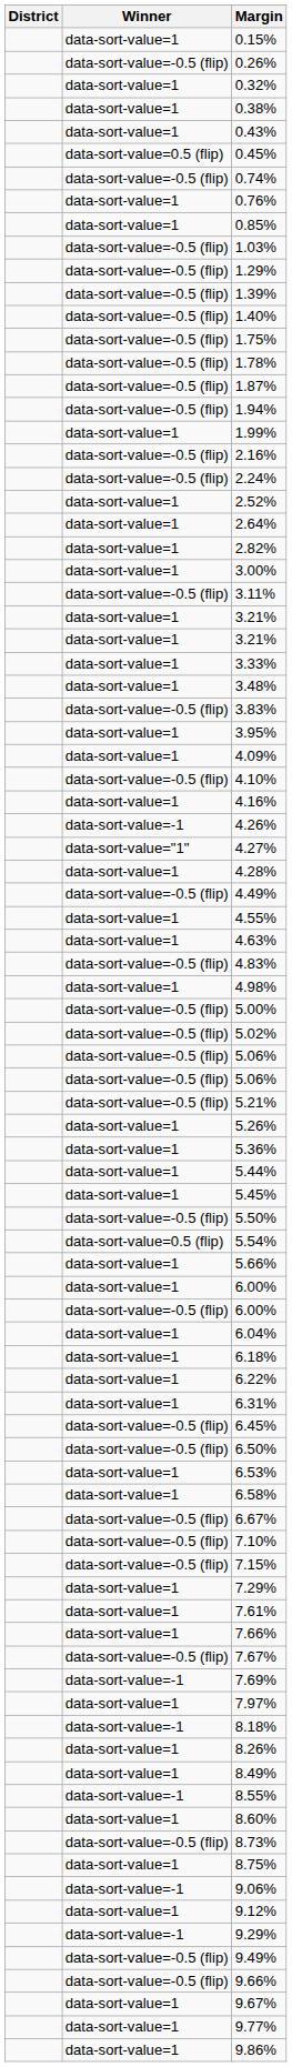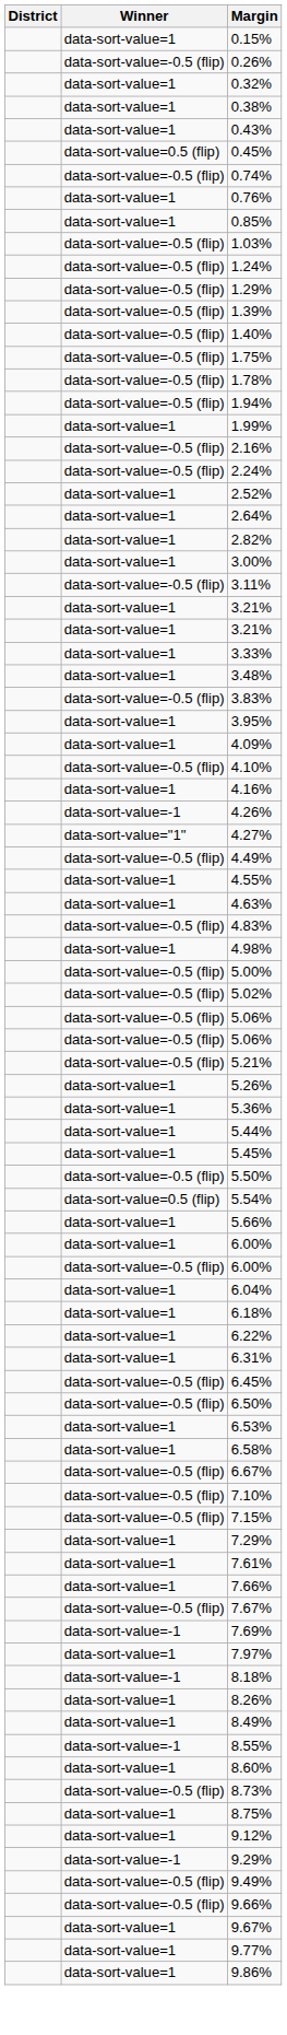+ row: data-sort-value=-0.5 (flip) | 1.24%
- row: data-sort-value=-0.5 (flip) | 1.87%
- row: data-sort-value=1 | 4.28%
- row: data-sort-value=-1 | 9.06%
